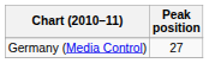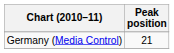Germany (Media Control) | Peak position: 27 -> 21
